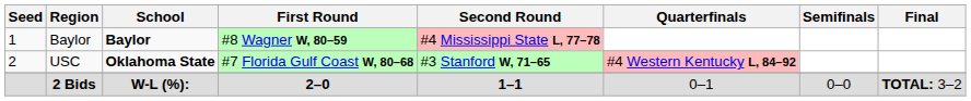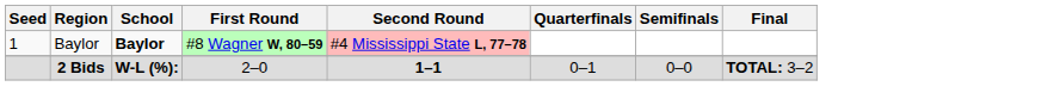- row: 2 | USC | Oklahoma State | #7 Florida Gulf Coast W, 80–68 | #3 Stanford W, 71–65 | #4 Western Kentucky L, 84–92
2 Bids | First Round: bold -> normal
